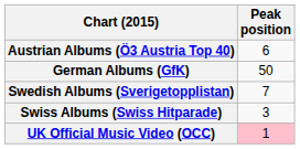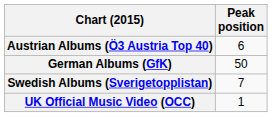- row: Swiss Albums (Swiss Hitparade) | 3
UK Official Music Video (OCC) | Peak position: pink background -> no background
